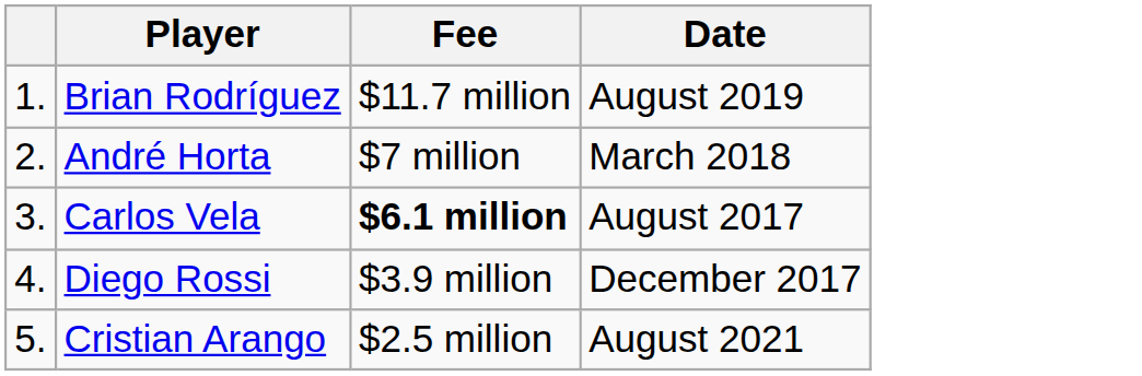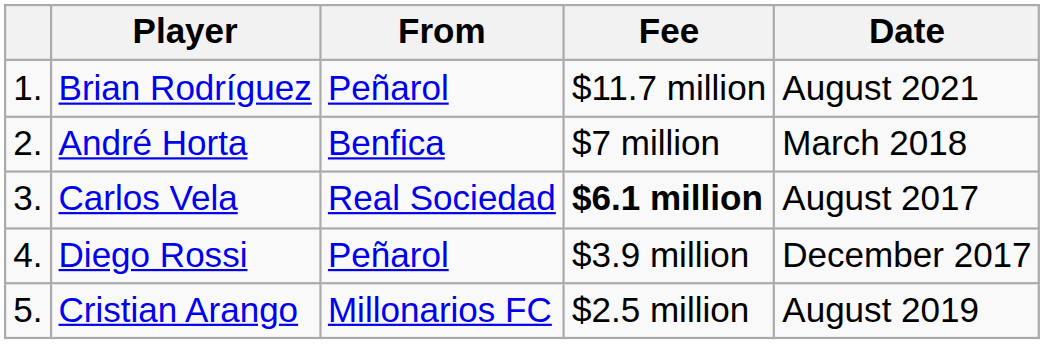+ column: From | Peñarol | Benfica | Real Sociedad | Peñarol | Millonarios FC
Brian Rodríguez | Date: August 2019 -> August 2021
Cristian Arango | Date: August 2021 -> August 2019
